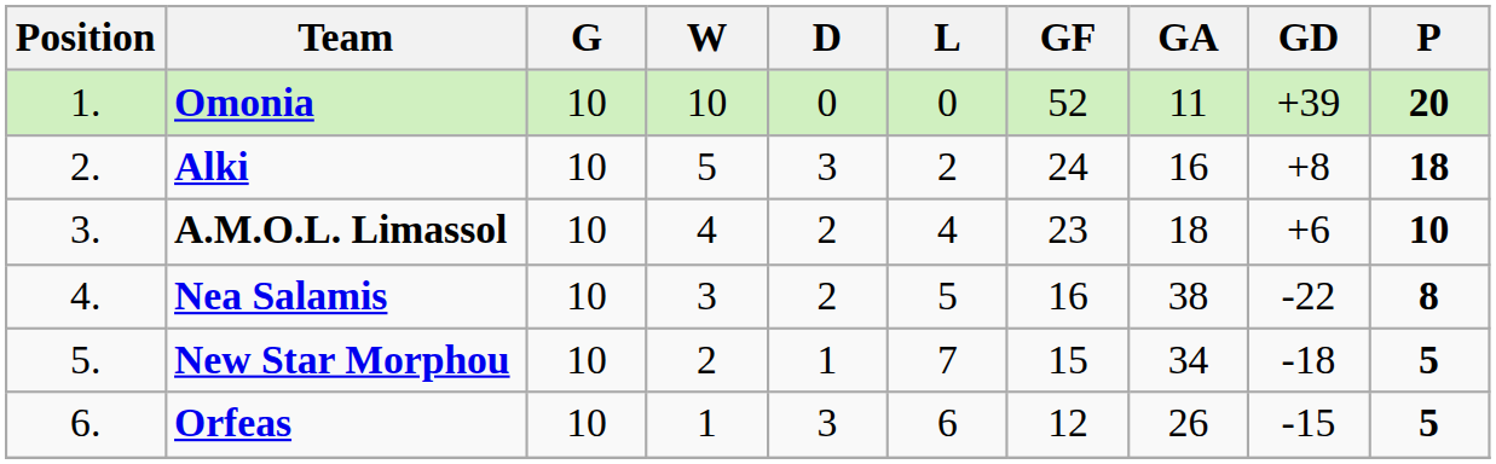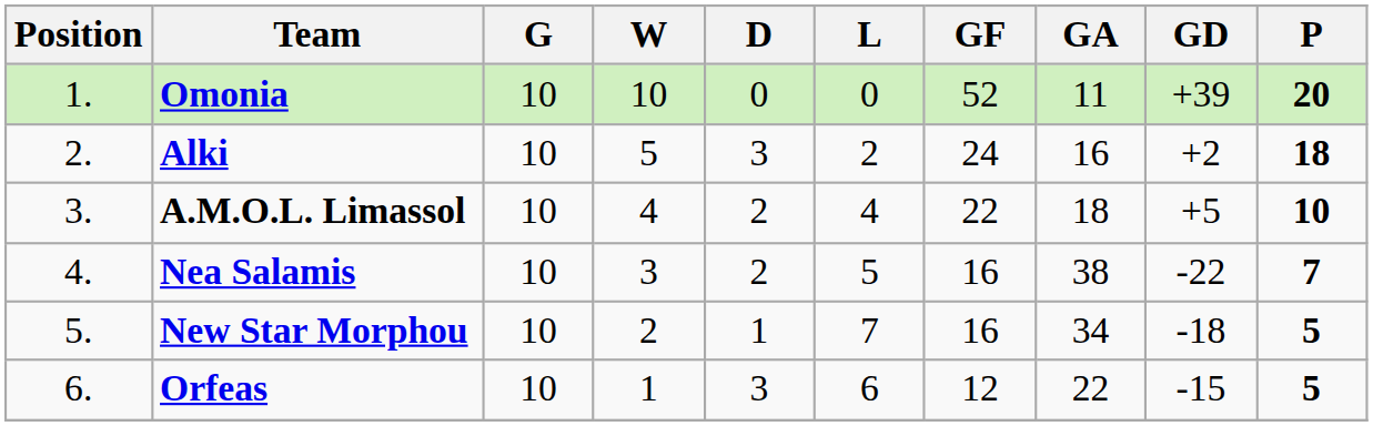Alki | GD: +8 -> +2
A.M.O.L. Limassol | GF: 23 -> 22
A.M.O.L. Limassol | GD: +6 -> +5
Nea Salamis | P: 8 -> 7
New Star Morphou | GF: 15 -> 16
Orfeas | GA: 26 -> 22
